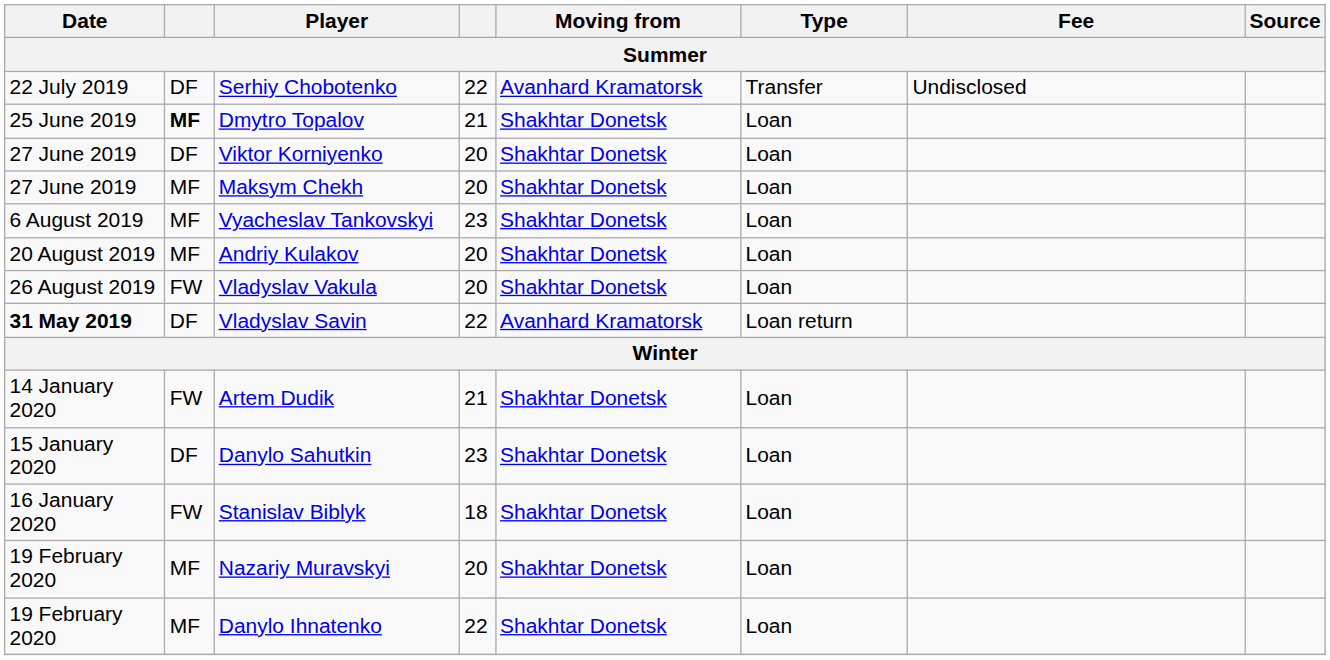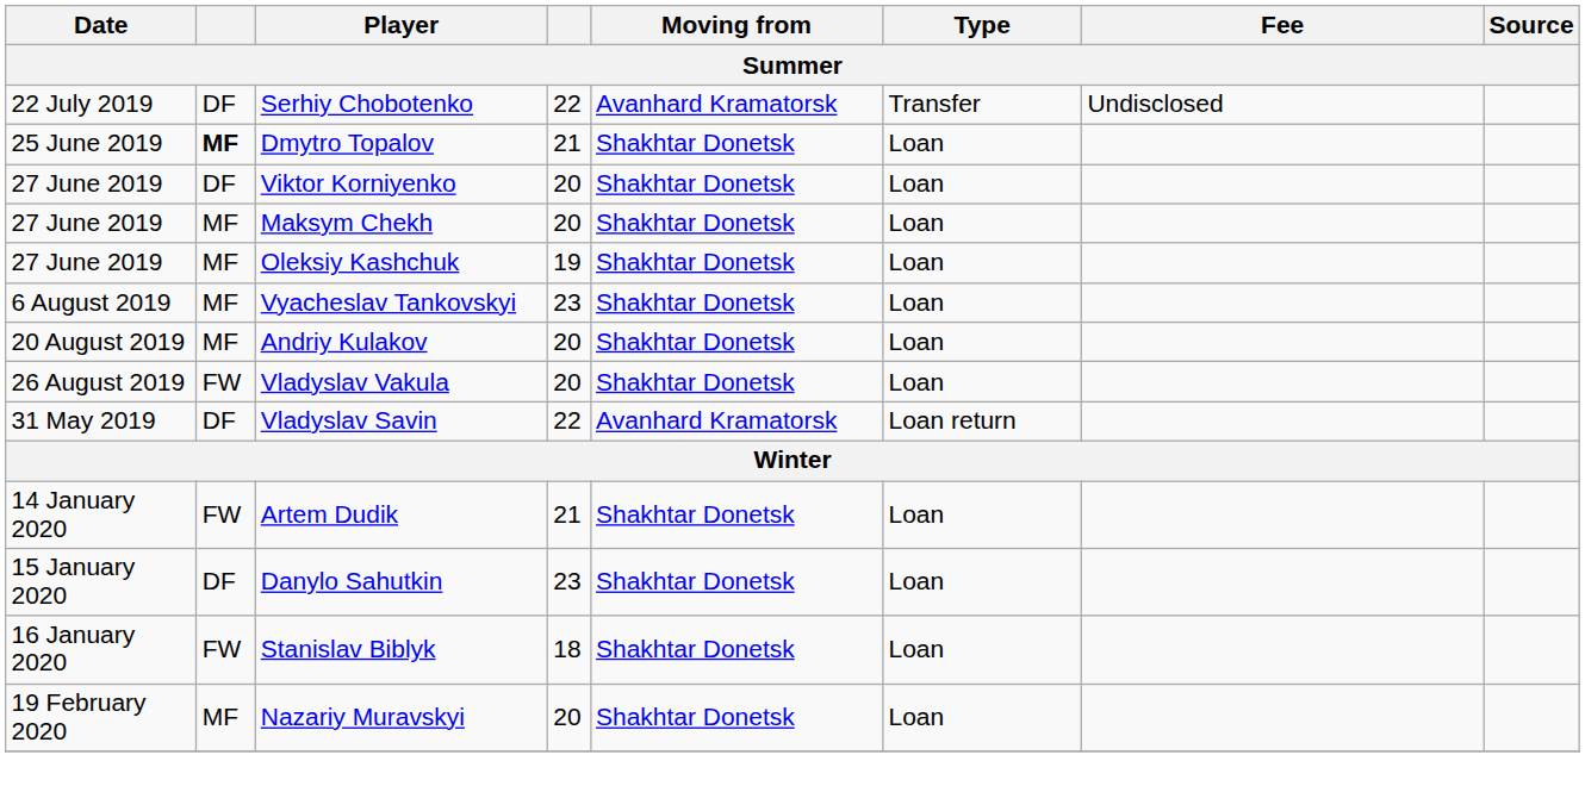+ row: 27 June 2019 | MF | Oleksiy Kashchuk | 19 | Shakhtar Donetsk | Loan
Vladyslav Savin | Date: bold -> normal
- row: 19 February 2020 | MF | Danylo Ihnatenko | 22 | Shakhtar Donetsk | Loan
